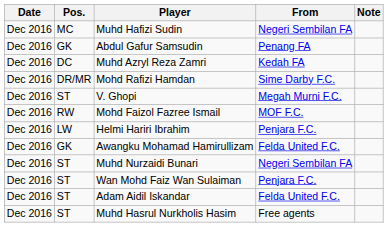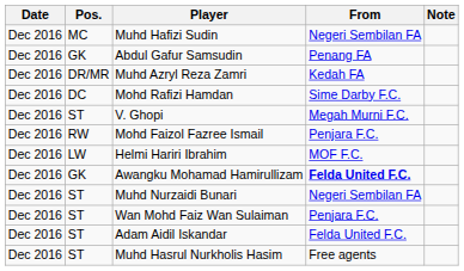Muhd Azryl Reza Zamri | Pos.: DC -> DR/MR
Mohd Rafizi Hamdan | Pos.: DR/MR -> DC
Mohd Faizol Fazree Ismail | From: MOF F.C. -> Penjara F.C.
Helmi Hariri Ibrahim | From: Penjara F.C. -> MOF F.C.
Awangku Mohamad Hamirullizam | From: normal -> bold
